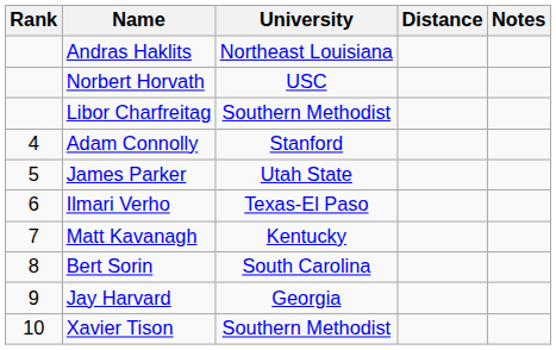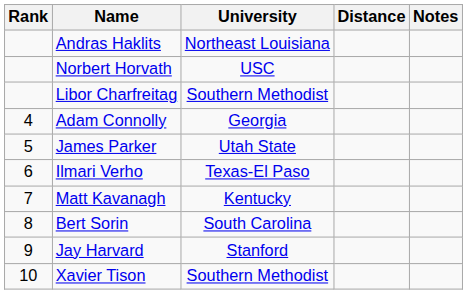Adam Connolly | University: Stanford -> Georgia
Jay Harvard | University: Georgia -> Stanford
